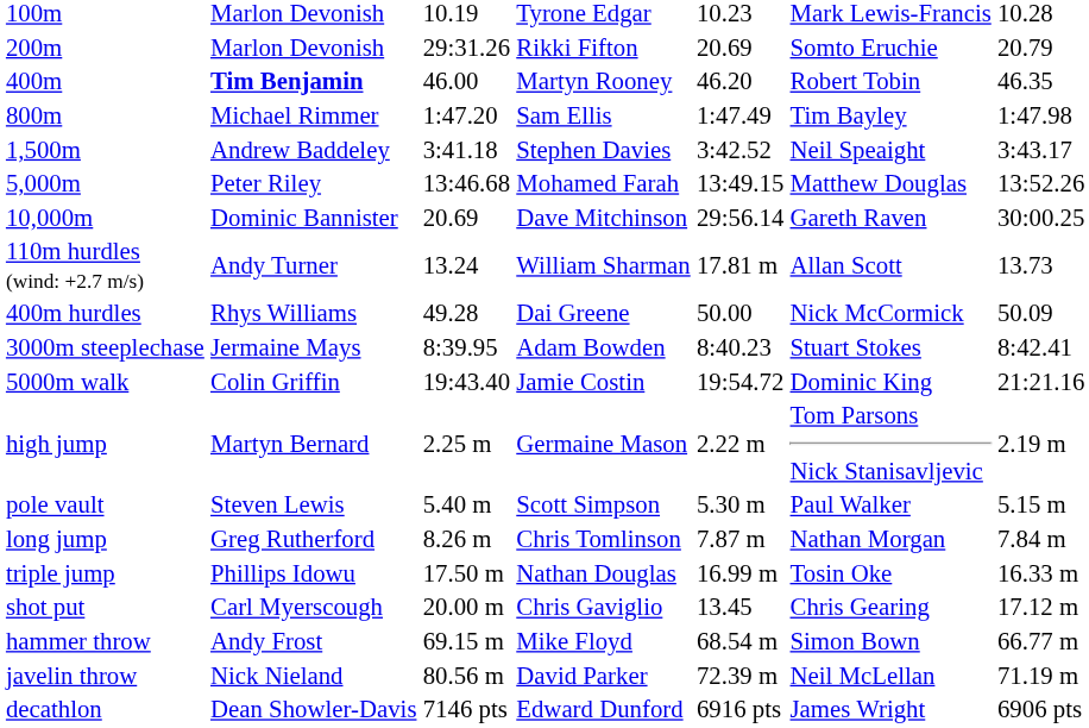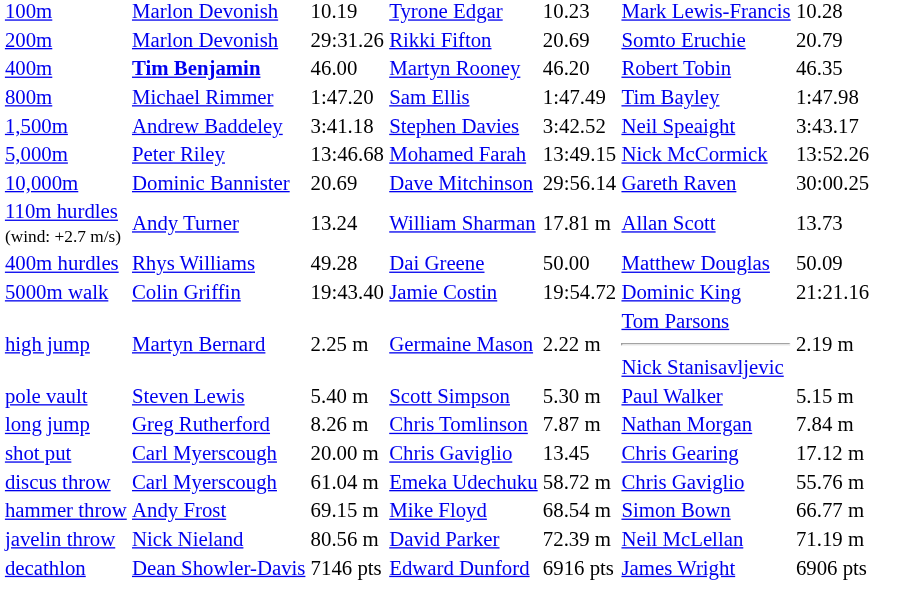5,000m | column 6: Matthew Douglas -> Nick McCormick
400m hurdles | column 6: Nick McCormick -> Matthew Douglas
- row: 3000m steeplechase | Jermaine Mays | 8:39.95 | Adam Bowden | 8:40.23 | Stuart Stokes | 8:42.41
- row: triple jump | Phillips Idowu | 17.50 m | Nathan Douglas | 16.99 m | Tosin Oke | 16.33 m
+ row: discus throw | Carl Myerscough | 61.04 m | Emeka Udechuku | 58.72 m | Chris Gaviglio | 55.76 m
